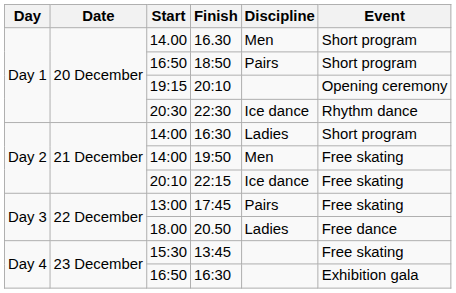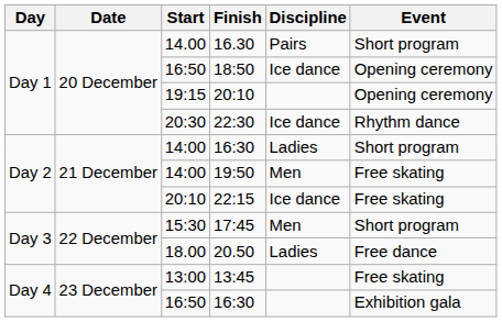16.30 | Discipline: Men -> Pairs
18:50 | Discipline: Pairs -> Ice dance
18:50 | Event: Short program -> Opening ceremony
17:45 | Start: 13:00 -> 15:30
17:45 | Discipline: Pairs -> Men
17:45 | Event: Free skating -> Short program
13:45 | Start: 15:30 -> 13:00
